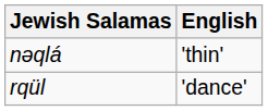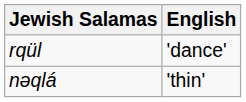rows swapped: nəqlá <-> rqül
